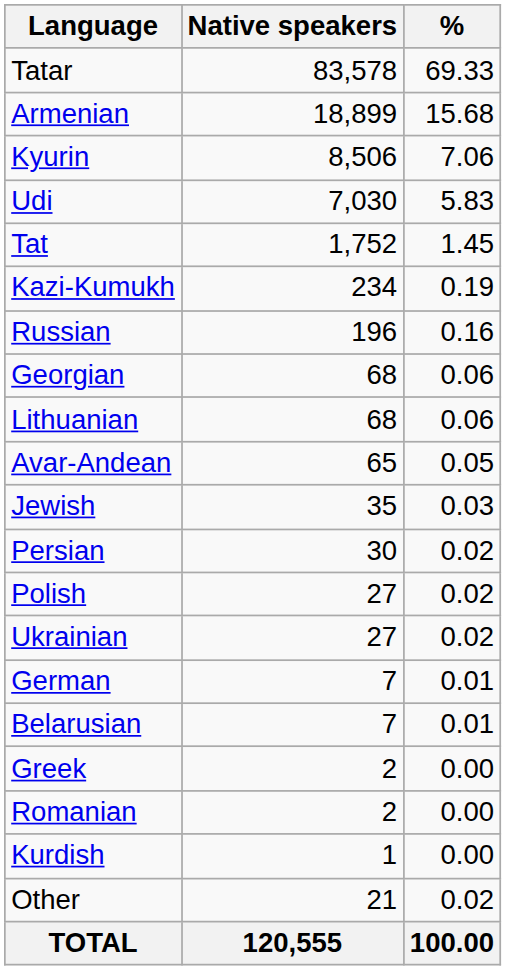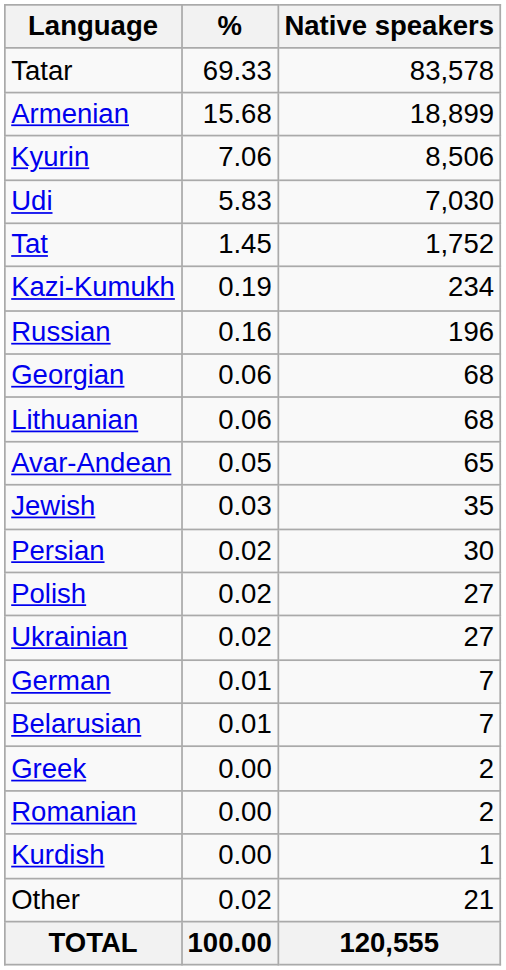columns swapped: Native speakers <-> %
